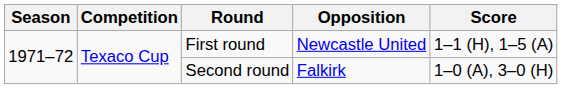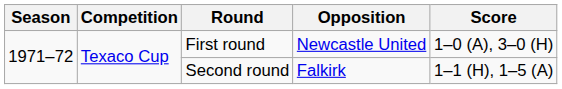First round | Score: 1–1 (H), 1–5 (A) -> 1–0 (A), 3–0 (H)
Second round | Score: 1–0 (A), 3–0 (H) -> 1–1 (H), 1–5 (A)
